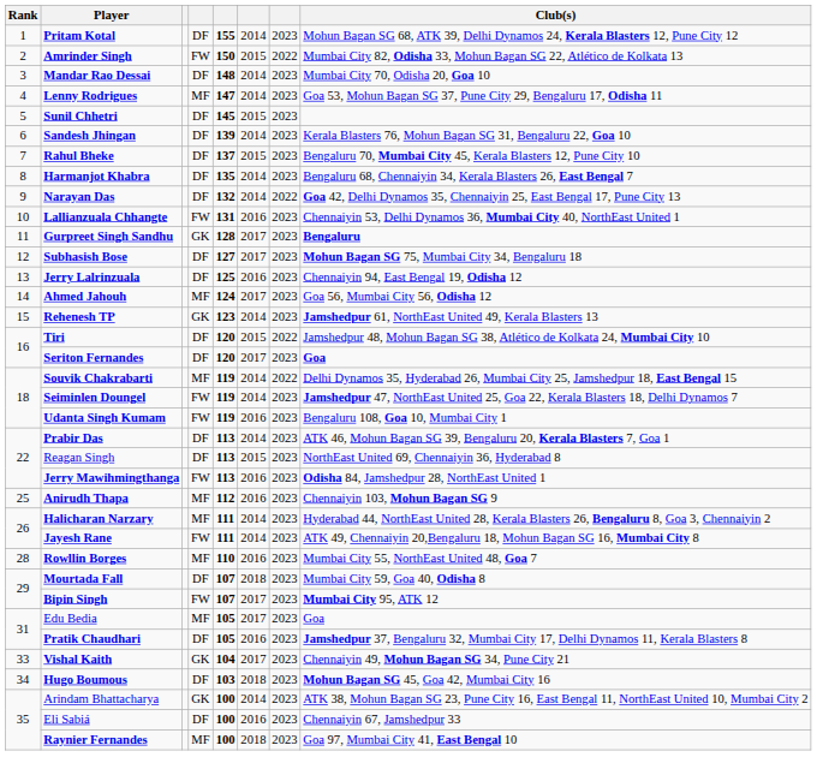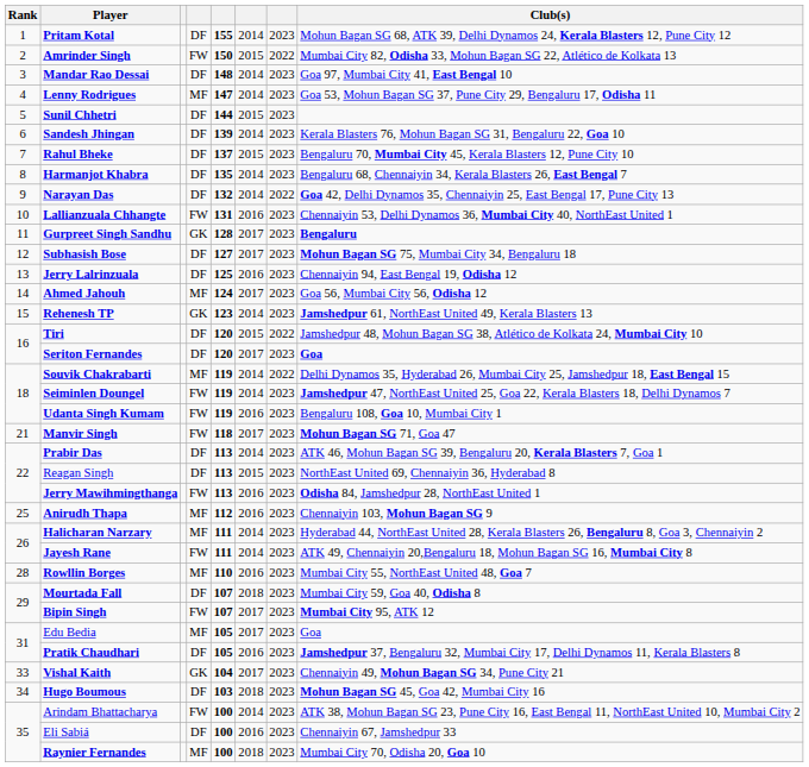Mandar Rao Dessai | Club(s): Mumbai City 70, Odisha 20, Goa 10 -> Goa 97, Mumbai City 41, East Bengal 10
Sunil Chhetri | column 5: 145 -> 144
+ row: 21 | Manvir Singh | FW | 118 | 2017 | 2023 | Mohun Bagan SG 71, Goa 47
Arindam Bhattacharya | column 4: GK -> FW
Raynier Fernandes | Club(s): Goa 97, Mumbai City 41, East Bengal 10 -> Mumbai City 70, Odisha 20, Goa 10
